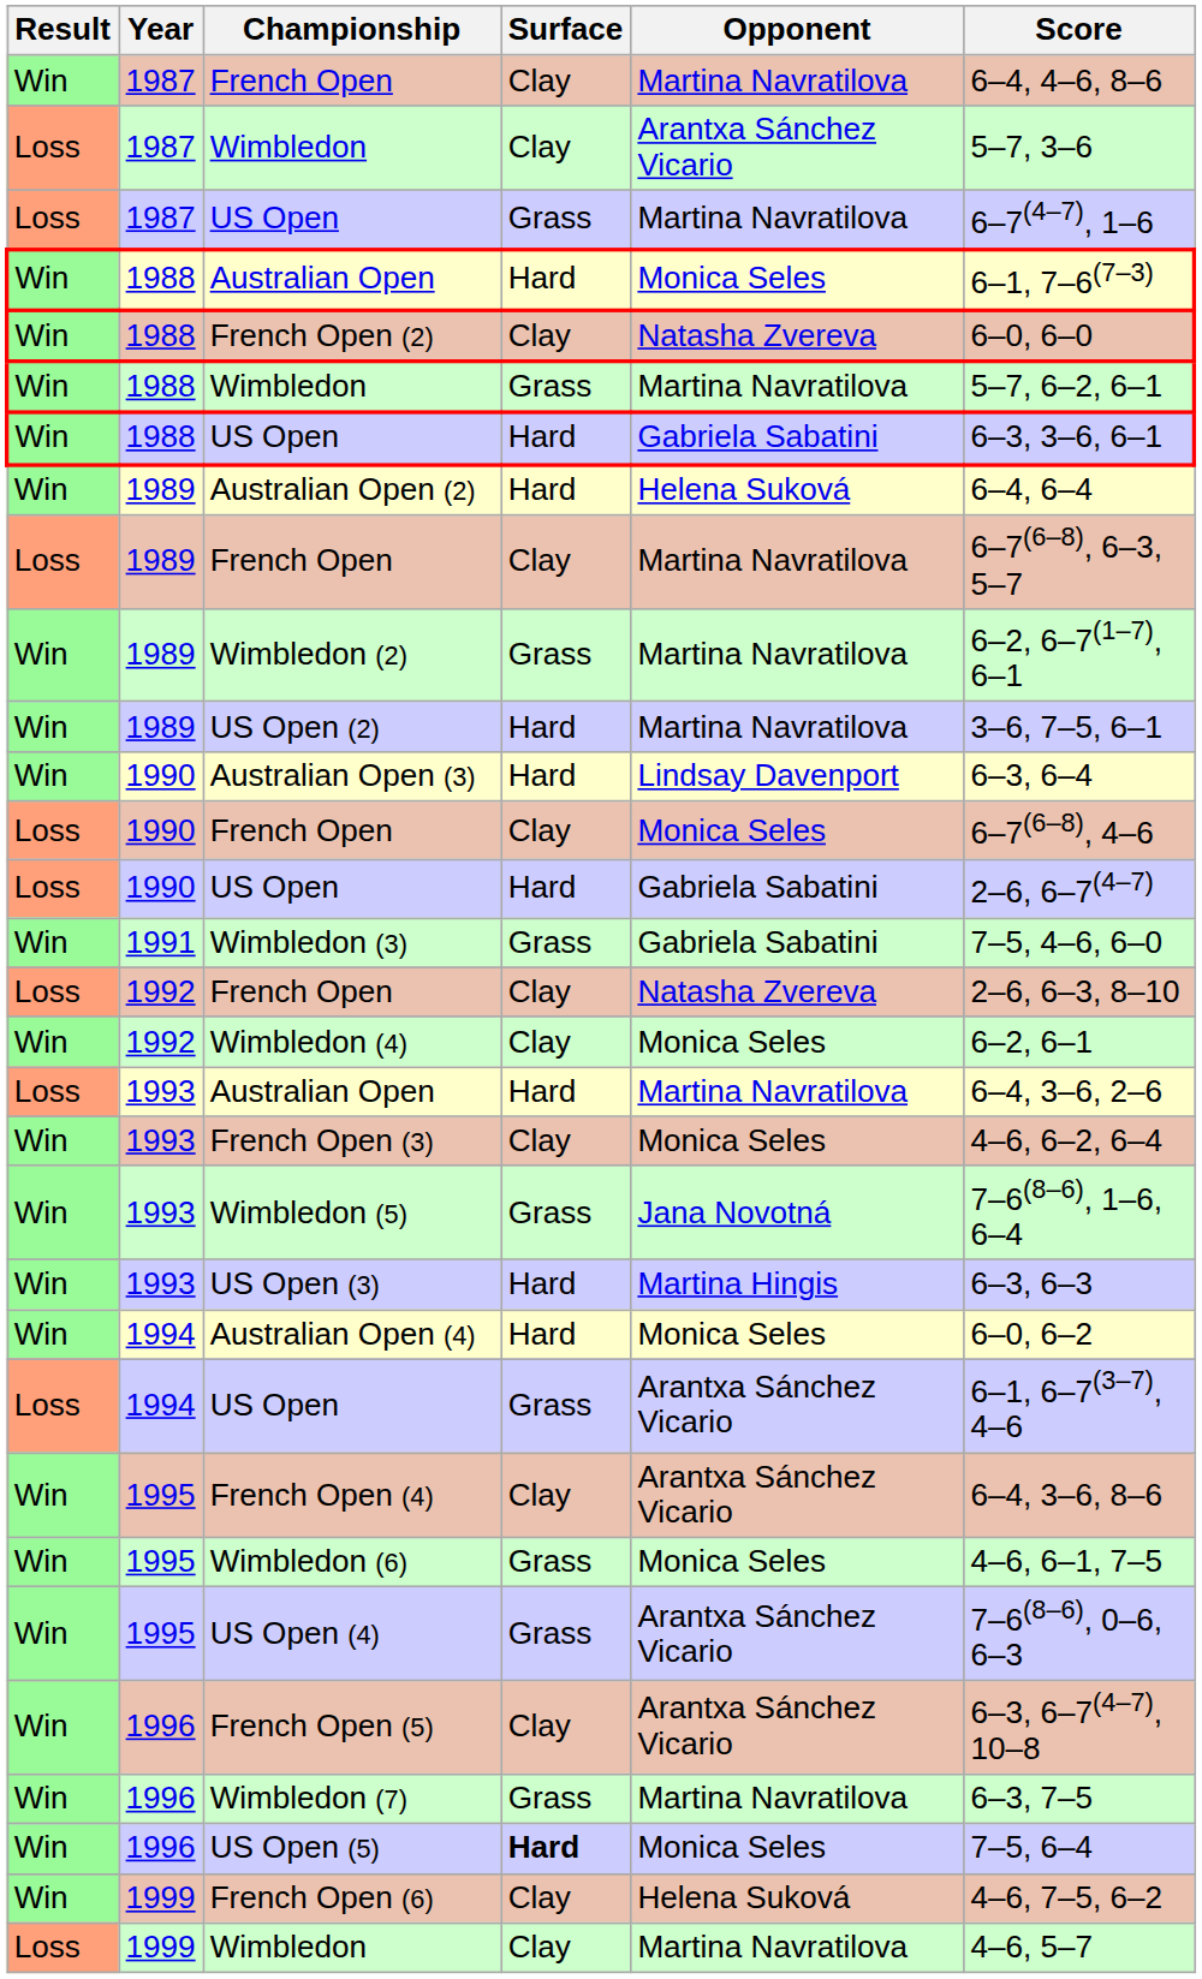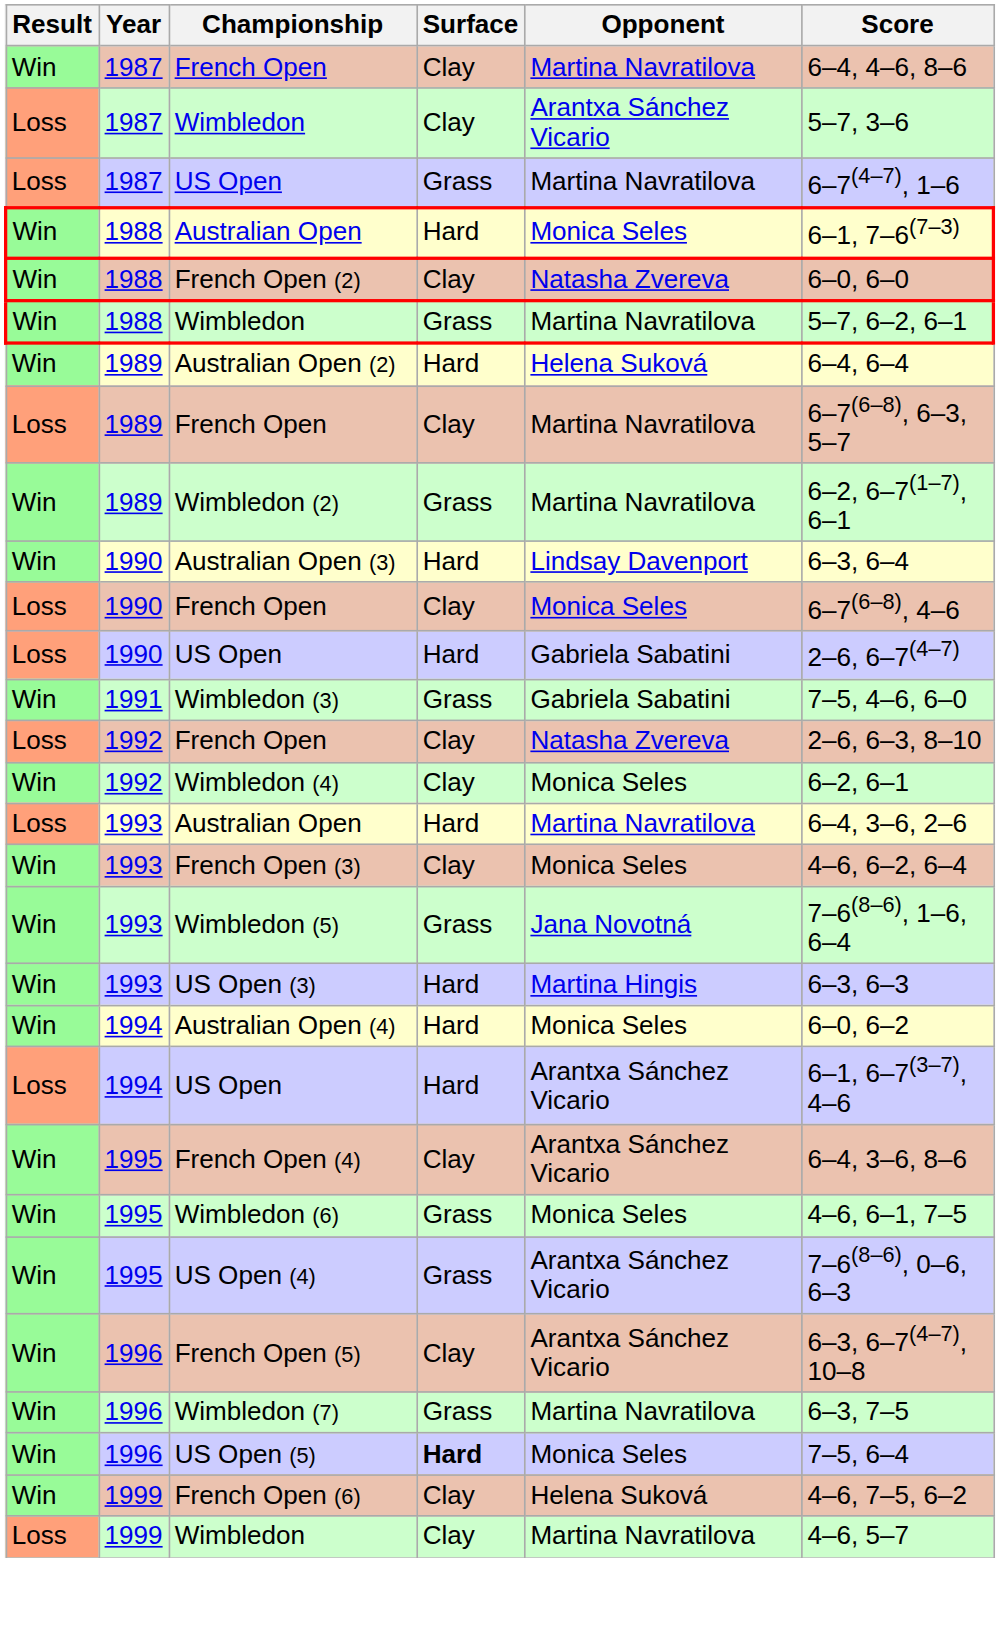- row: Win | 1988 | US Open | Hard | Gabriela Sabatini | 6–3, 3–6, 6–1
- row: Win | 1989 | US Open (2) | Hard | Martina Navratilova | 3–6, 7–5, 6–1
1994 / US Open | Surface: Grass -> Hard
